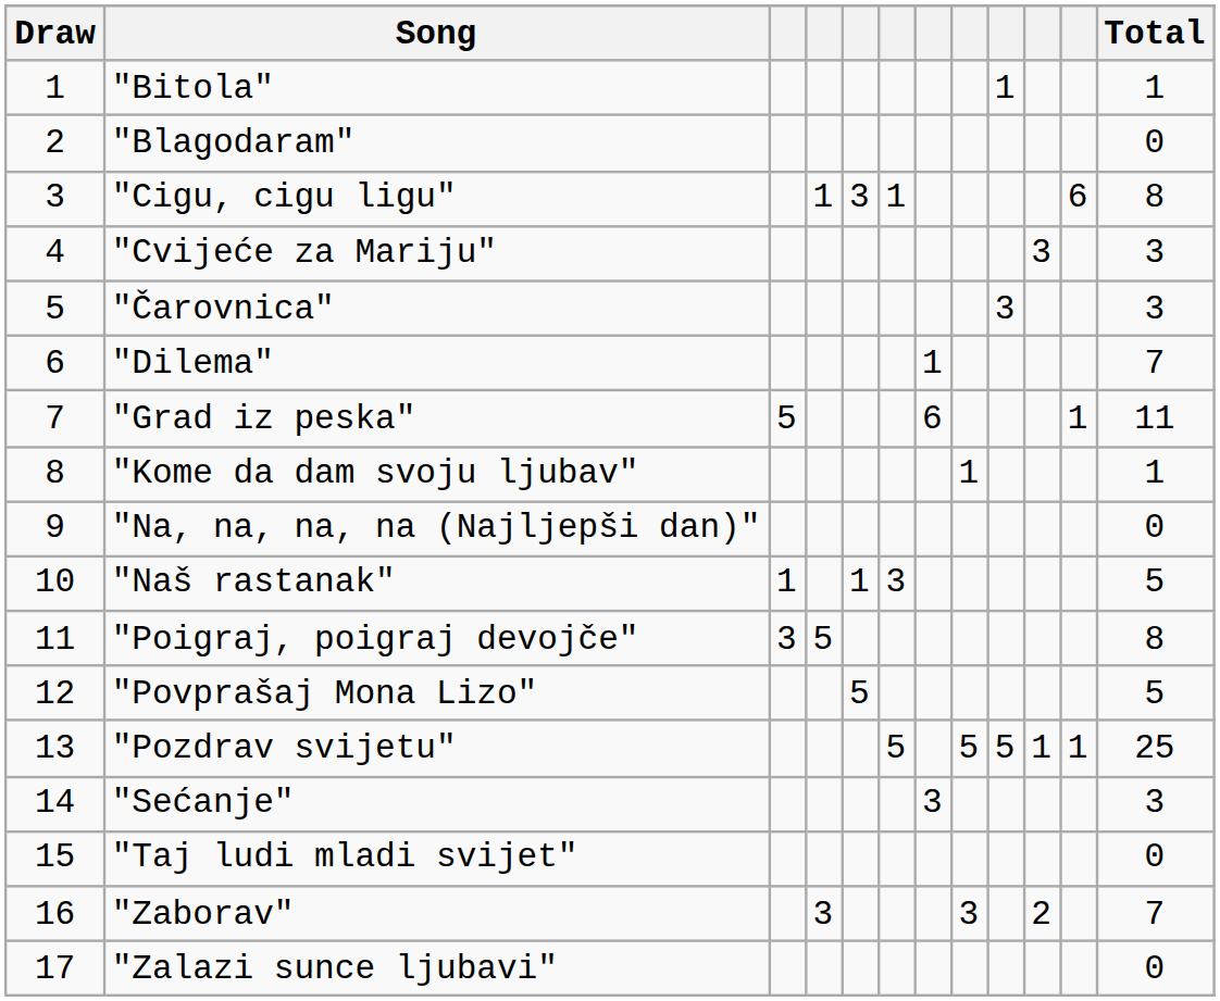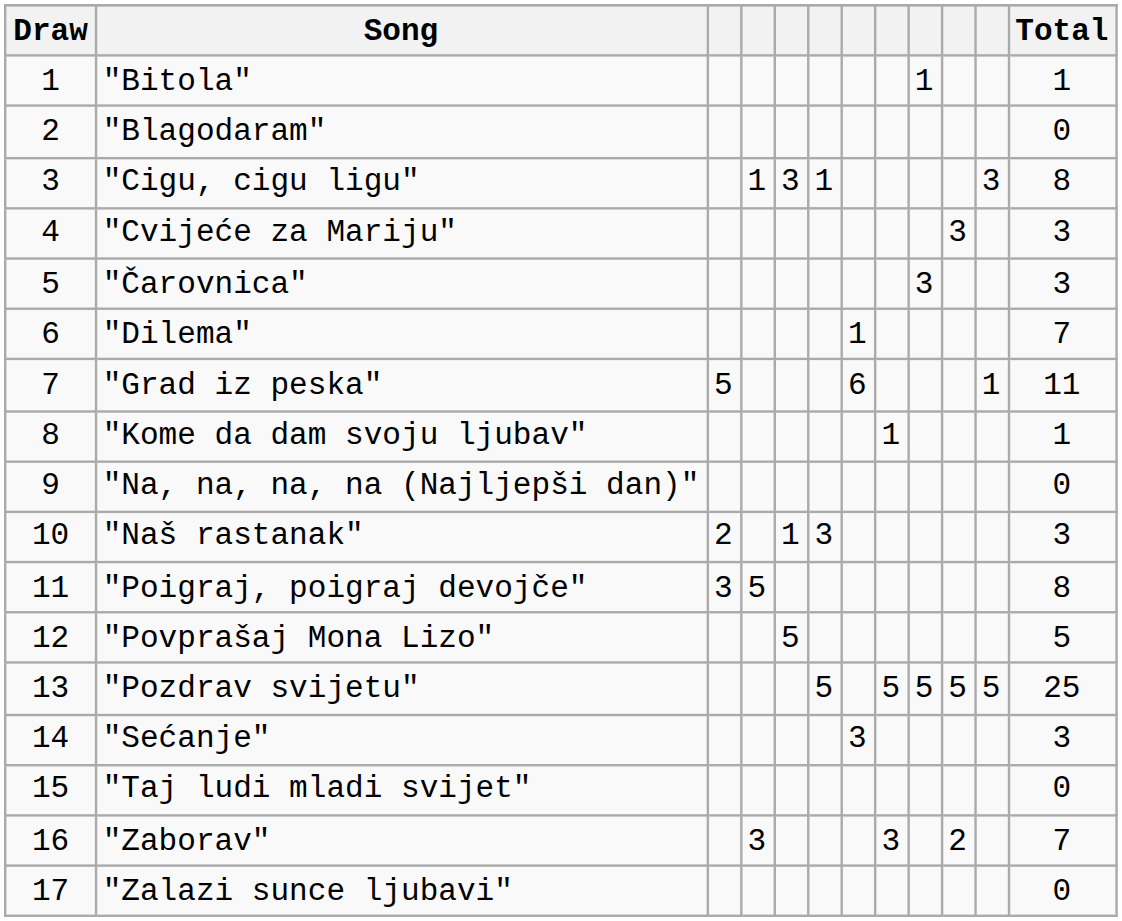"Cigu, cigu ligu" | column 11: 6 -> 3
"Naš rastanak" | column 3: 1 -> 2
"Naš rastanak" | Total: 5 -> 3
"Pozdrav svijetu" | column 10: 1 -> 5
"Pozdrav svijetu" | column 11: 1 -> 5
